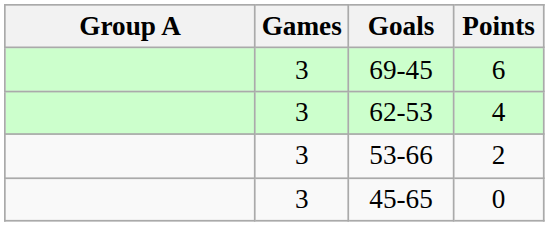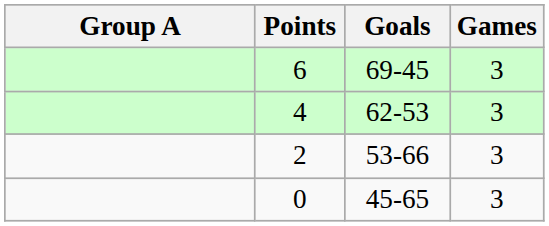columns swapped: Games <-> Points
